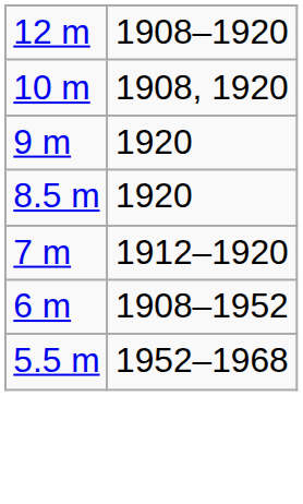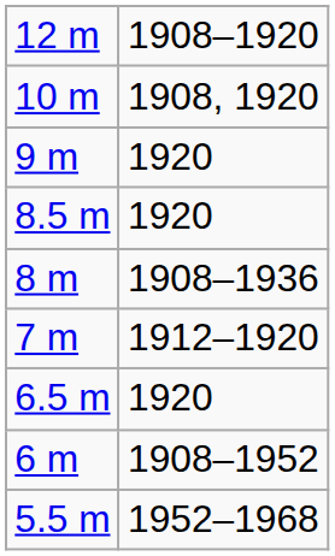+ row: 8 m | 1908–1936
+ row: 6.5 m | 1920
